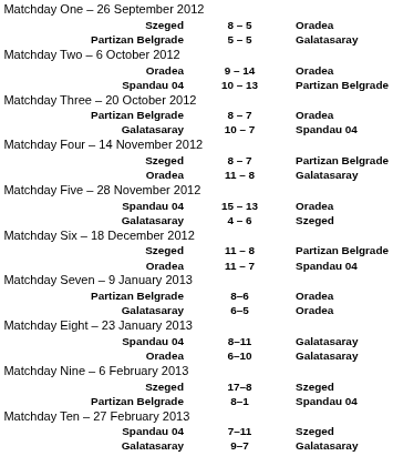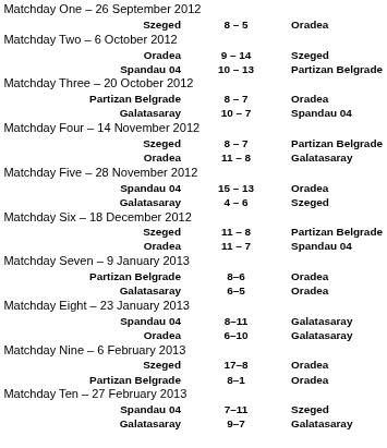- row: Partizan Belgrade | 5 – 5 | Galatasaray
9 – 14 | column 3: Oradea -> Szeged
17–8 | column 3: Szeged -> Oradea
8–1 | column 3: Spandau 04 -> Oradea
